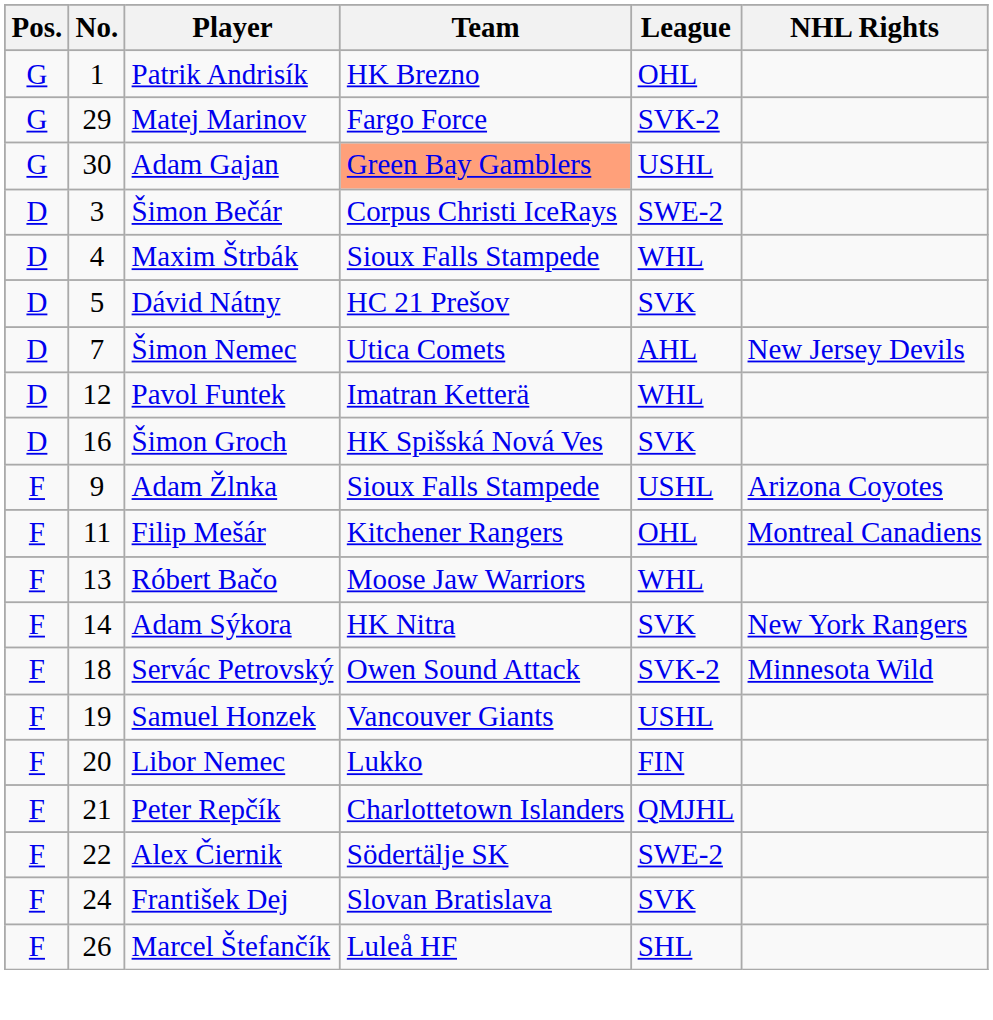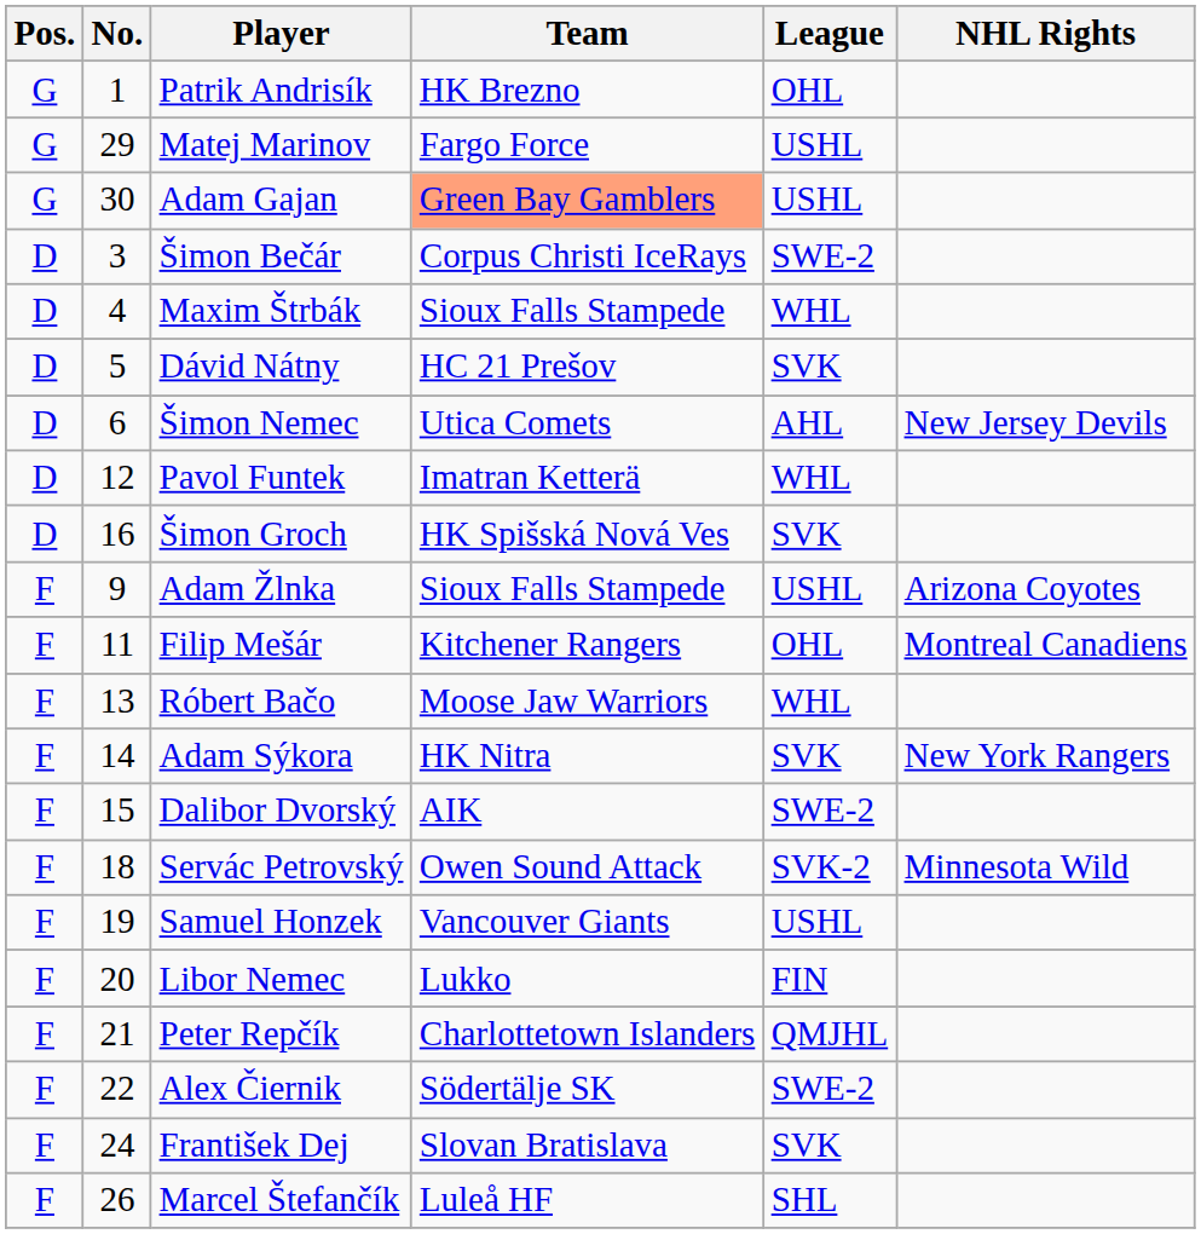Matej Marinov | League: SVK-2 -> USHL
Šimon Nemec | No.: 7 -> 6
+ row: F | 15 | Dalibor Dvorský | AIK | SWE-2
